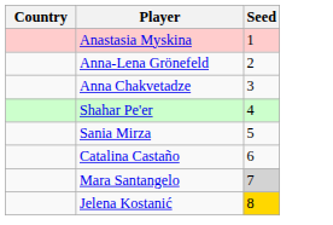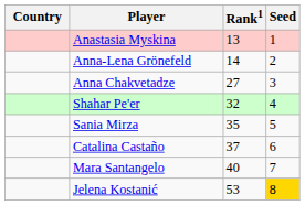+ column: Rank1 | 13 | 14 | 27 | 32 | 35 | 37 | 40 | 53
Mara Santangelo | Seed: lightgrey background -> no background
